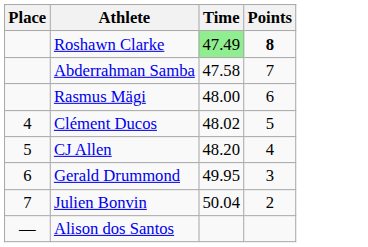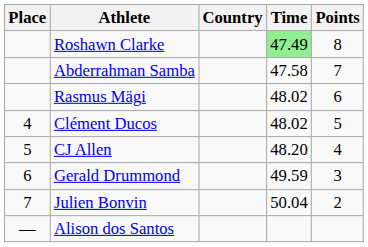+ column: Country
Roshawn Clarke | Points: bold -> normal
Rasmus Mägi | Time: 48.00 -> 48.02
Gerald Drummond | Time: 49.95 -> 49.59
